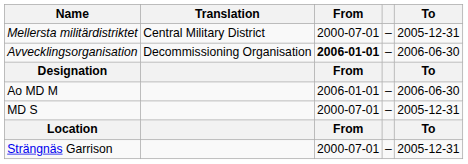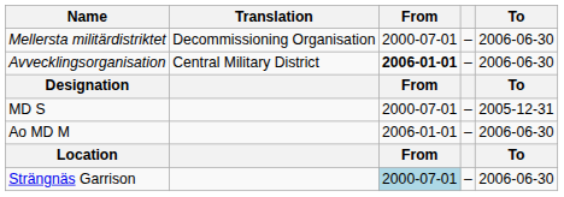Mellersta militärdistriktet | Translation: Central Military District -> Decommissioning Organisation
Mellersta militärdistriktet | To: 2005-12-31 -> 2006-06-30
Avvecklingsorganisation | Translation: Decommissioning Organisation -> Central Military District
rows swapped: MD S <-> Ao MD M
Strängnäs Garrison | From: no background -> lightblue background
Strängnäs Garrison | To: 2005-12-31 -> 2006-06-30
